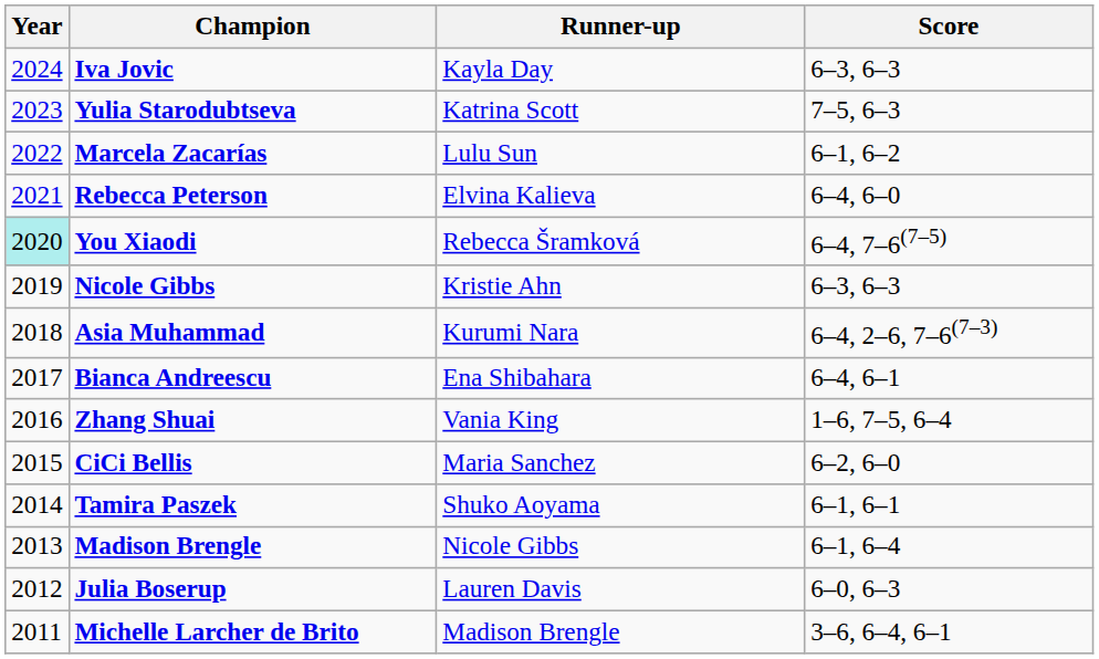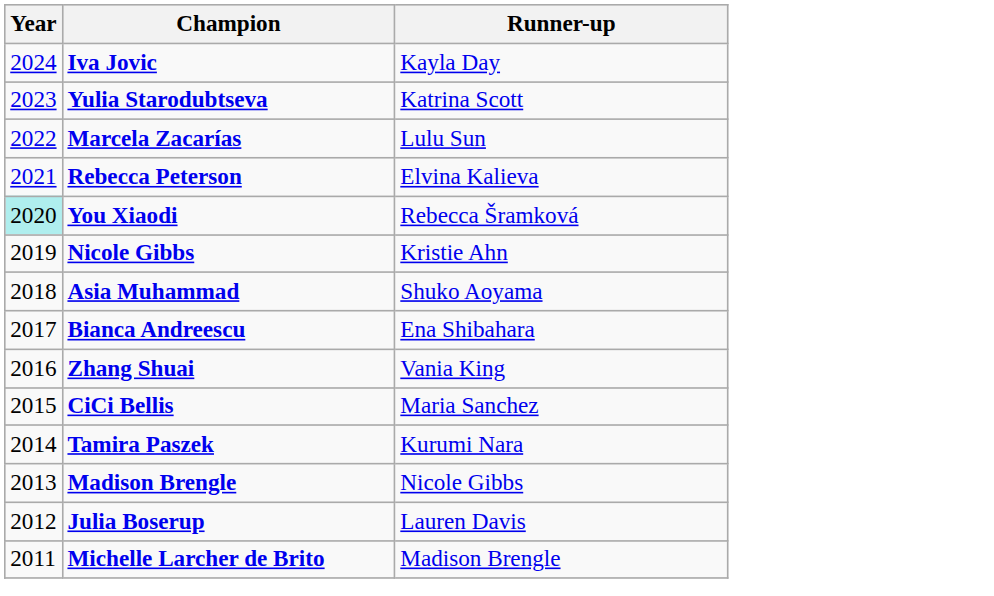- column: Score | 6–3, 6–3 | 7–5, 6–3 | 6–1, 6–2 | 6–4, 6–0 | 6–4, 7–6(7–5) | 6–3, 6–3 | 6–4, 2–6, 7–6(7–3) | 6–4, 6–1 | 1–6, 7–5, 6–4 | 6–2, 6–0 | 6–1, 6–1 | 6–1, 6–4 | 6–0, 6–3 | 3–6, 6–4, 6–1
Asia Muhammad | Runner-up: Kurumi Nara -> Shuko Aoyama
Tamira Paszek | Runner-up: Shuko Aoyama -> Kurumi Nara
